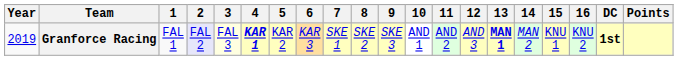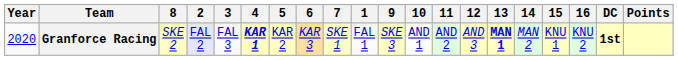columns swapped: 1 <-> 8
Granforce Racing | Year: 2019 -> 2020
Granforce Racing | 3: lightyellow background -> no background
